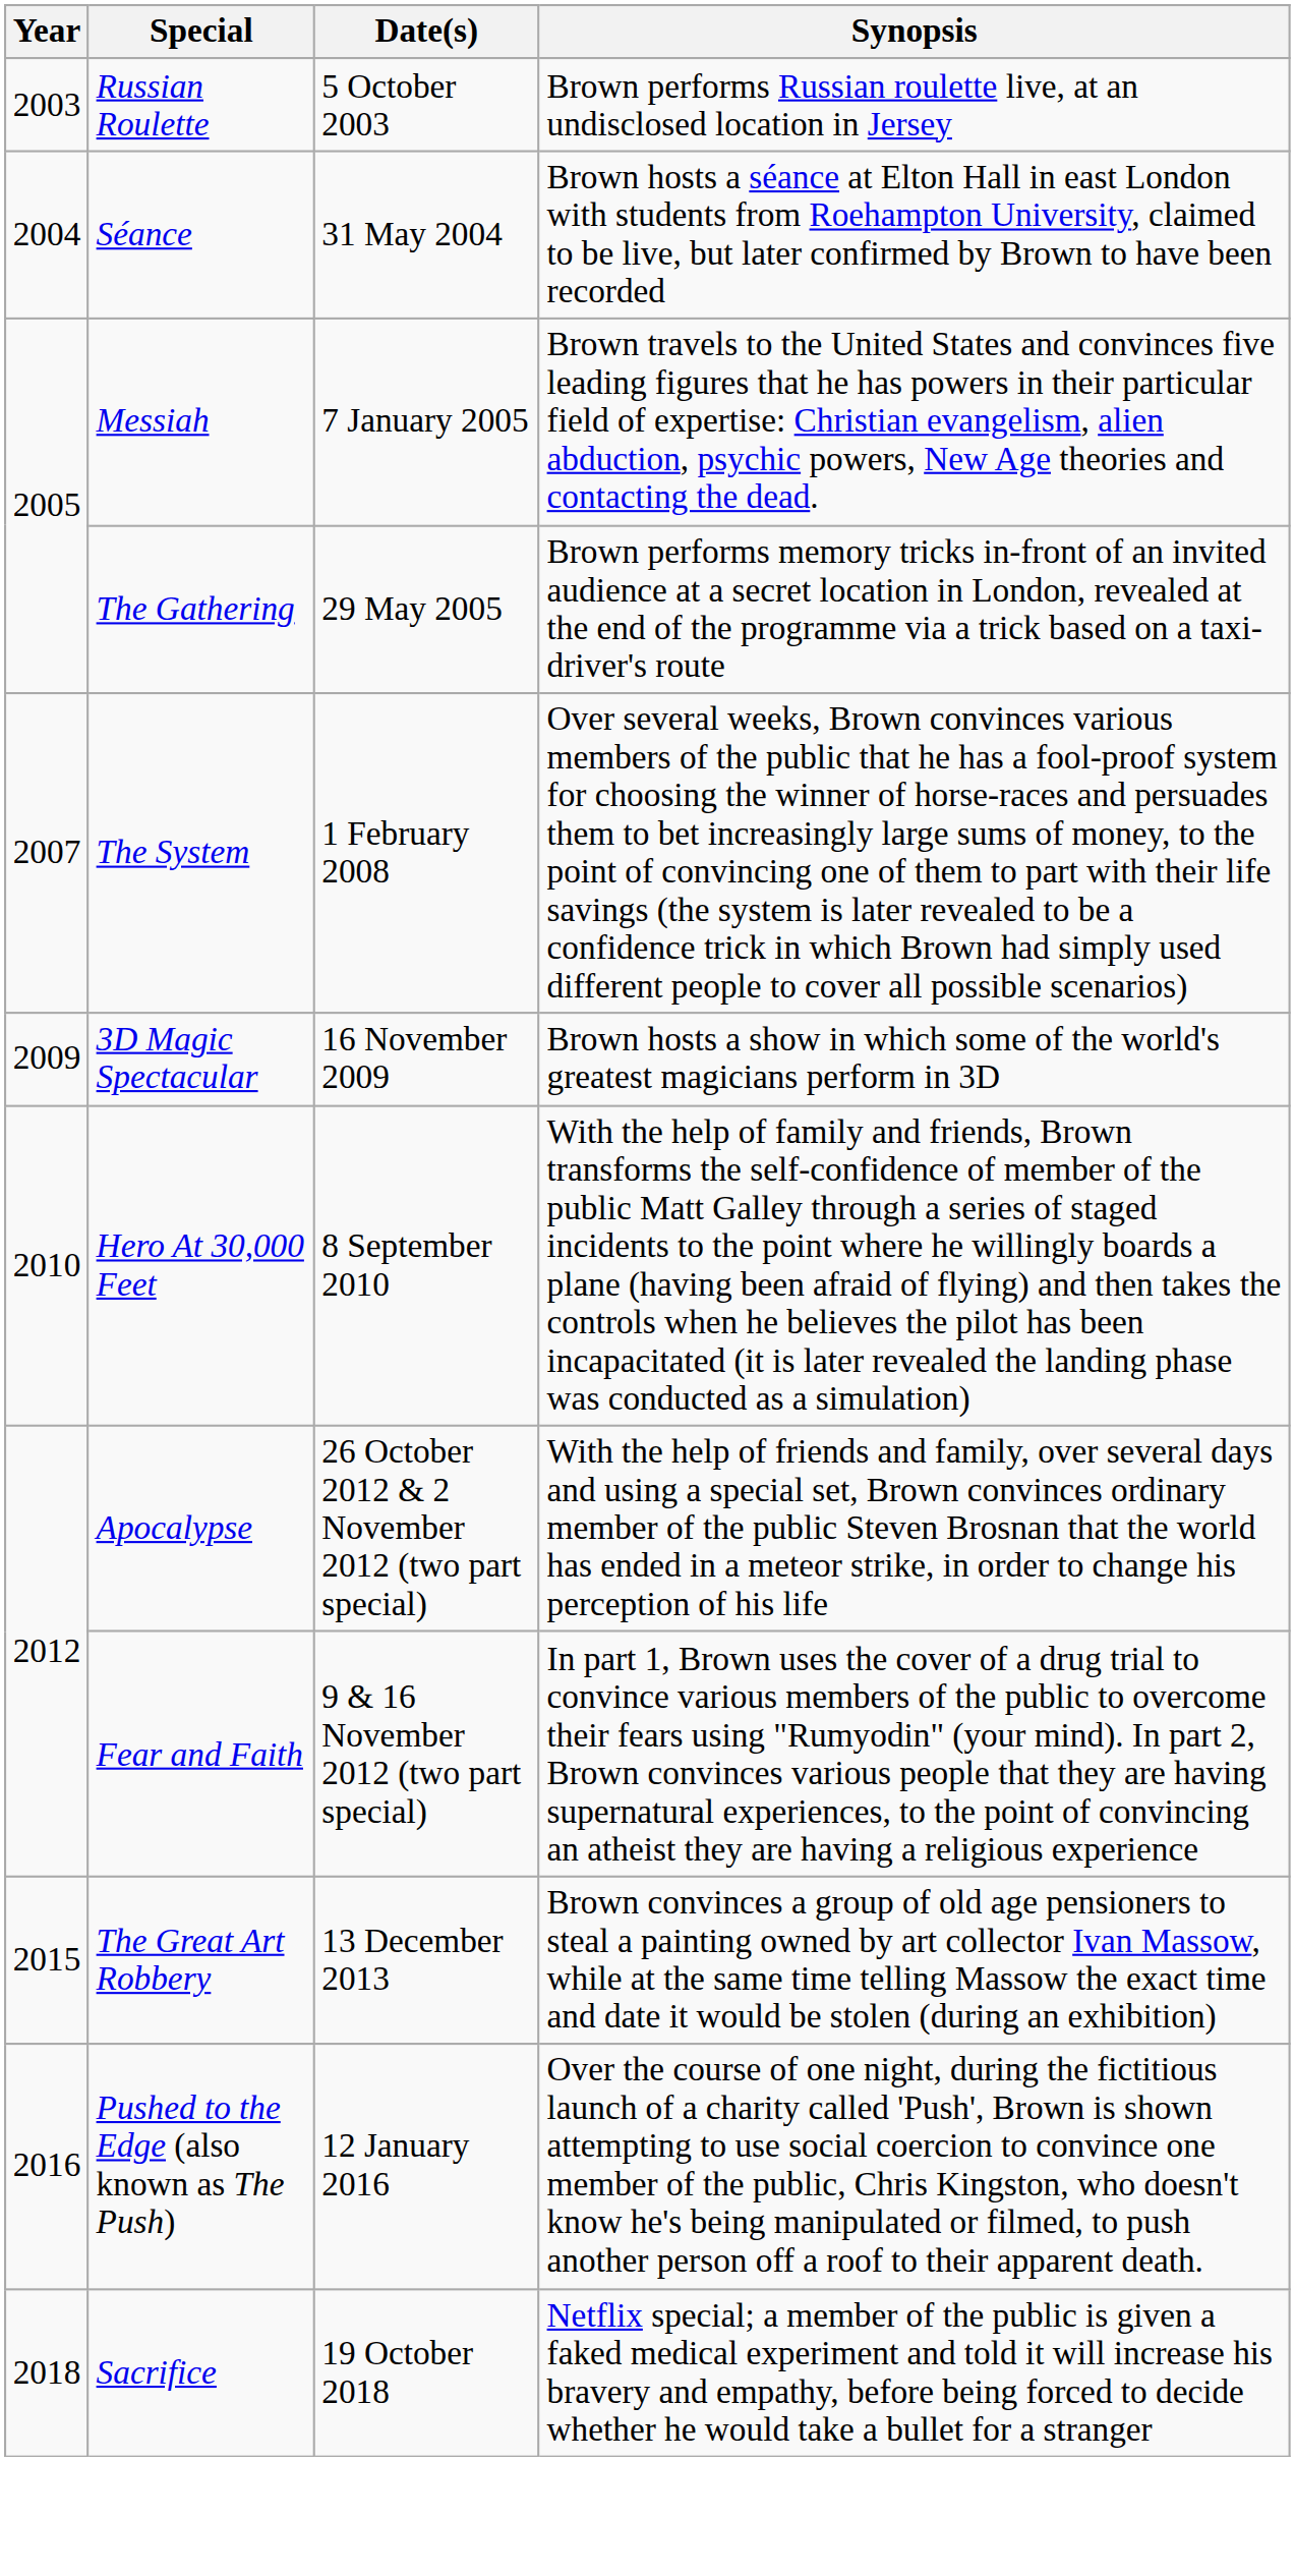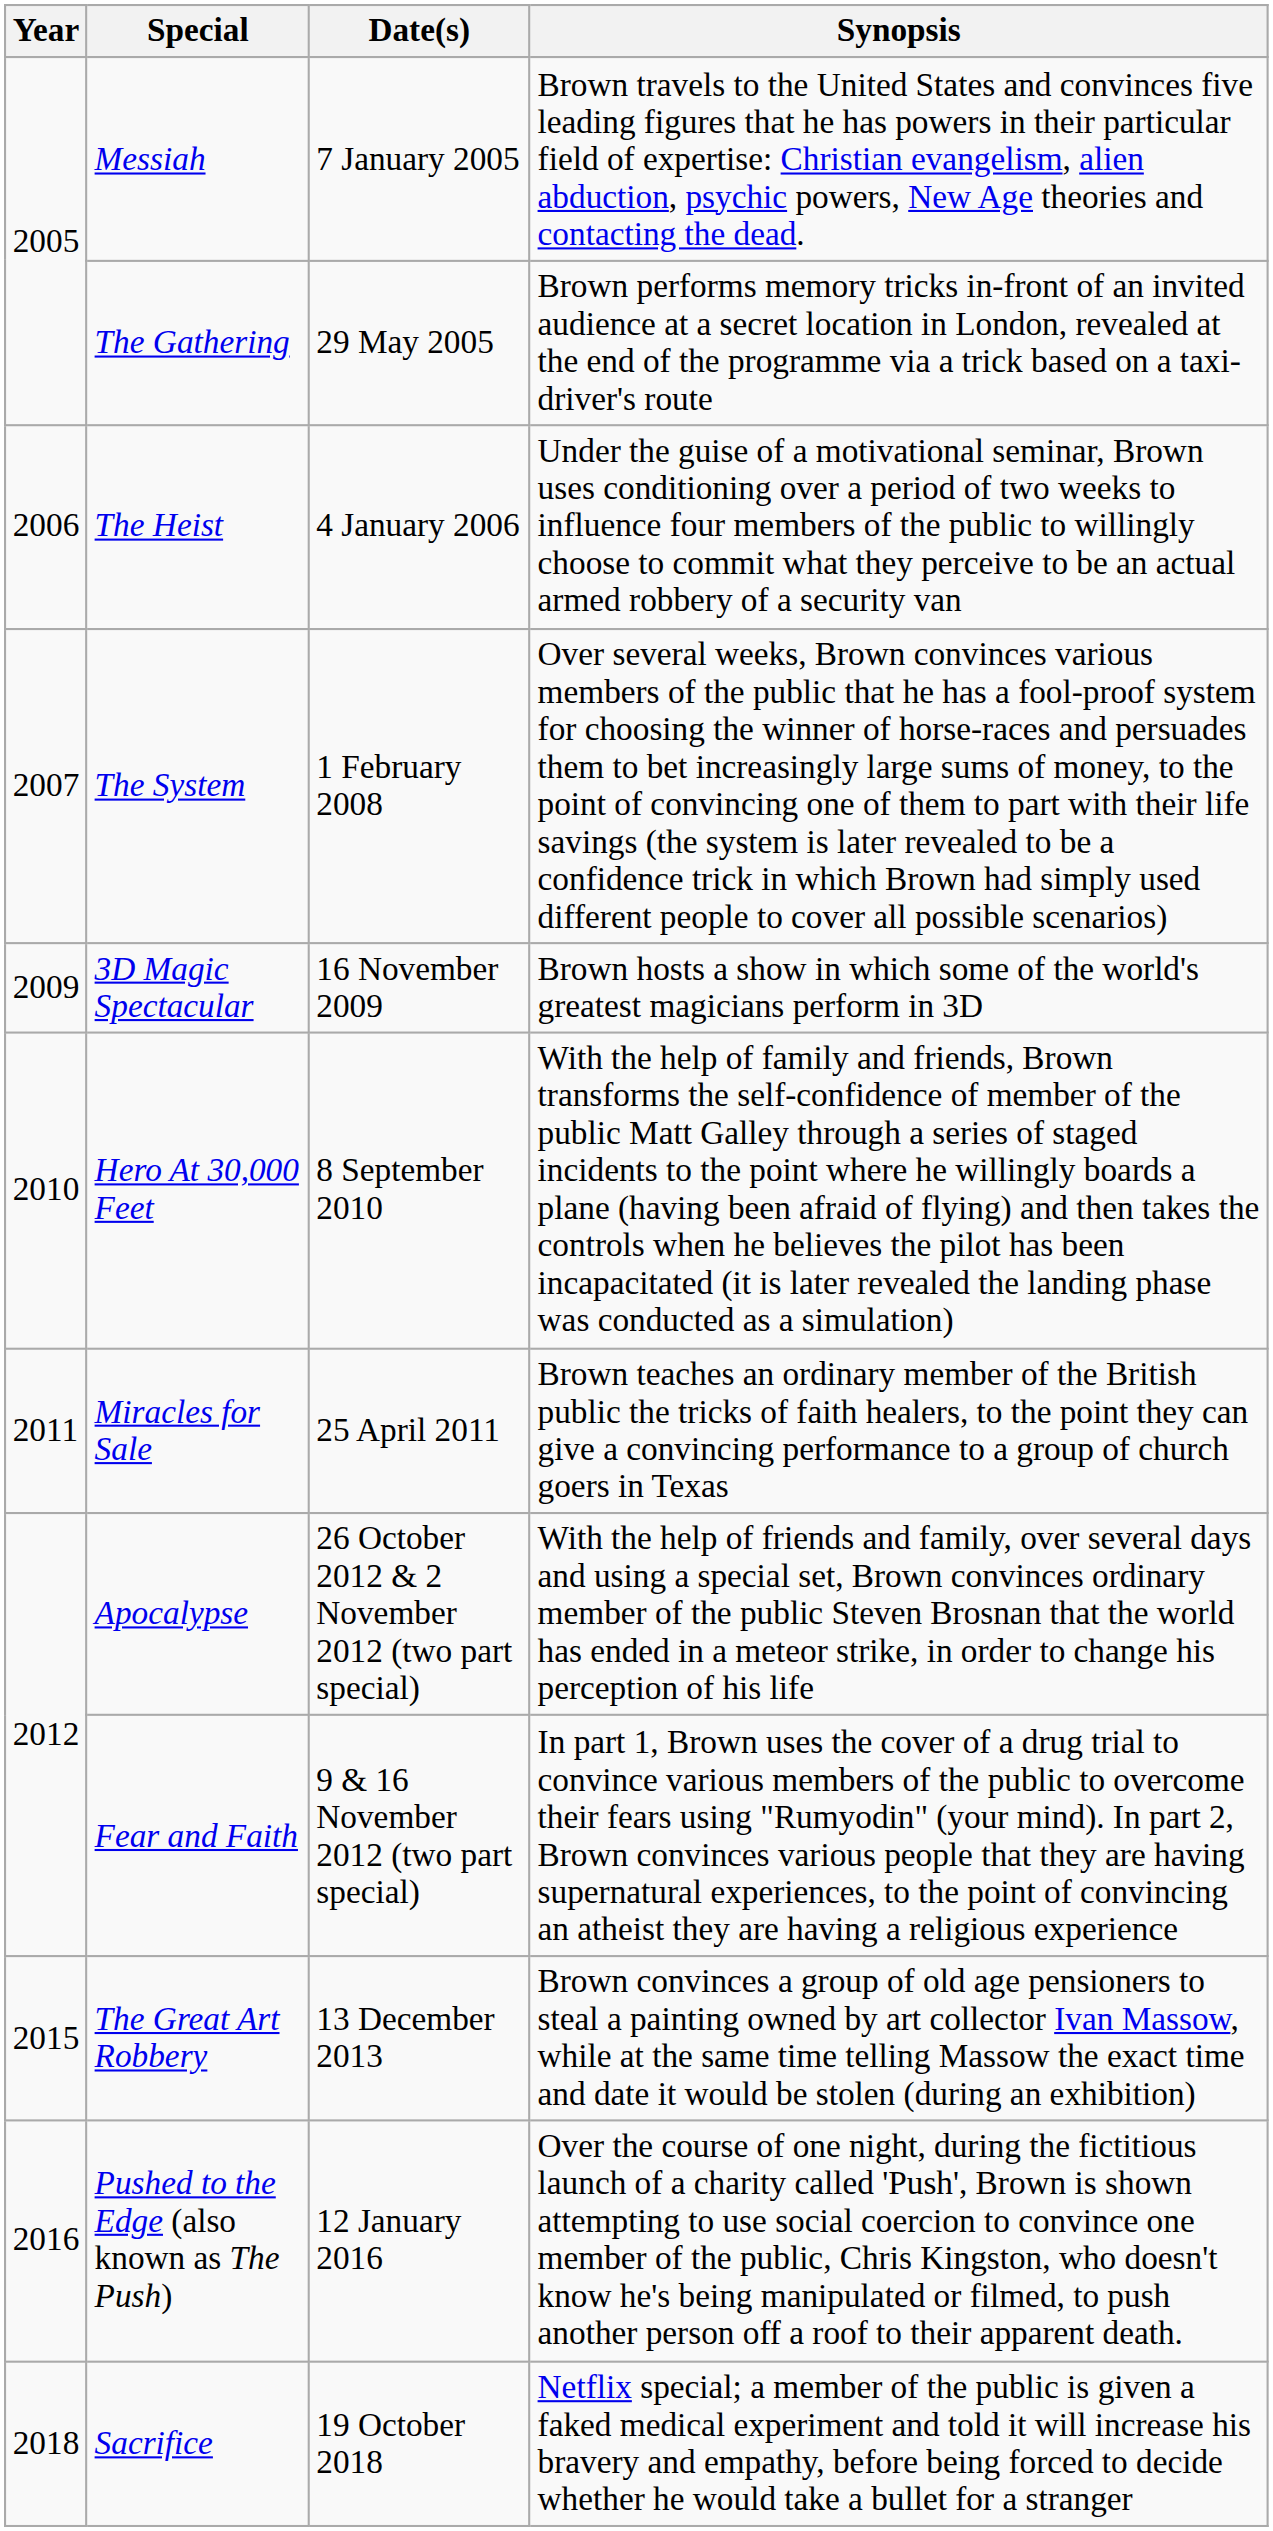- row: 2003 | Russian Roulette | 5 October 2003 | Brown performs Russian roulette live, at an undisclosed location in Jersey
- row: 2004 | Séance | 31 May 2004 | Brown hosts a séance at Elton Hall in east London with students from Roehampton University, claimed to be live, but later confirmed by Brown to have been recorded
+ row: 2006 | The Heist | 4 January 2006 | Under the guise of a motivational seminar, Brown uses conditioning over a period of two weeks to influence four members of the public to willingly choose to commit what they perceive to be an actual armed robbery of a security van
+ row: 2011 | Miracles for Sale | 25 April 2011 | Brown teaches an ordinary member of the British public the tricks of faith healers, to the point they can give a convincing performance to a group of church goers in Texas
